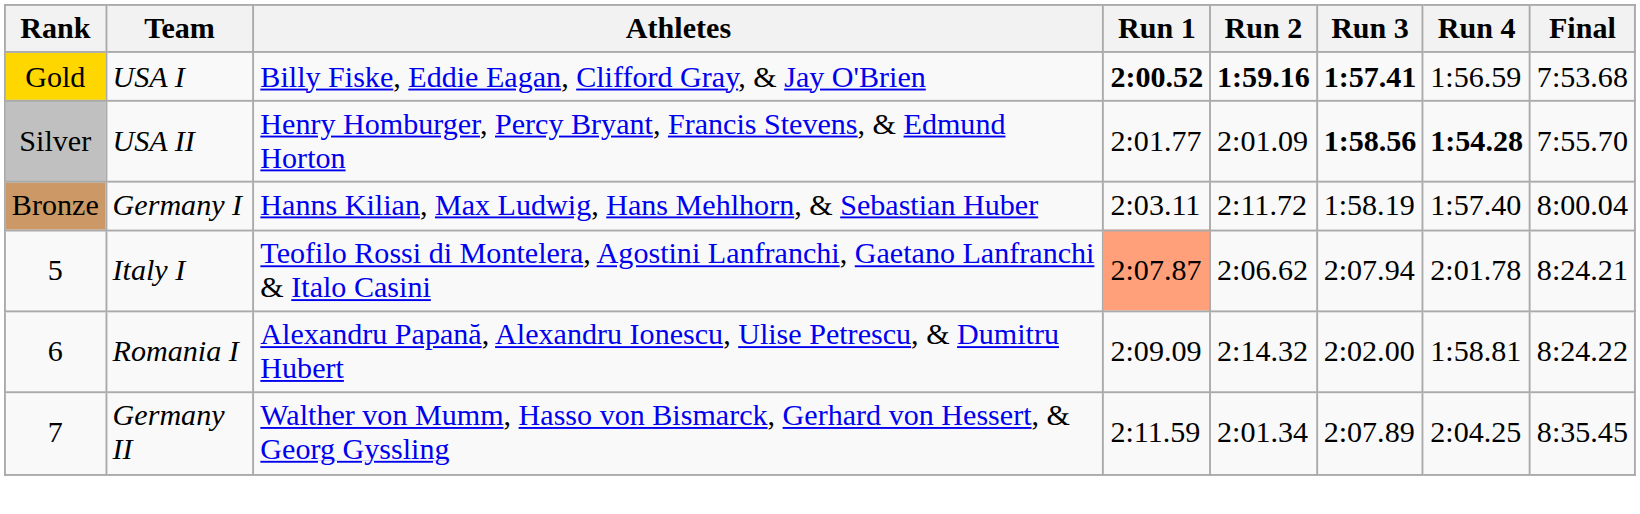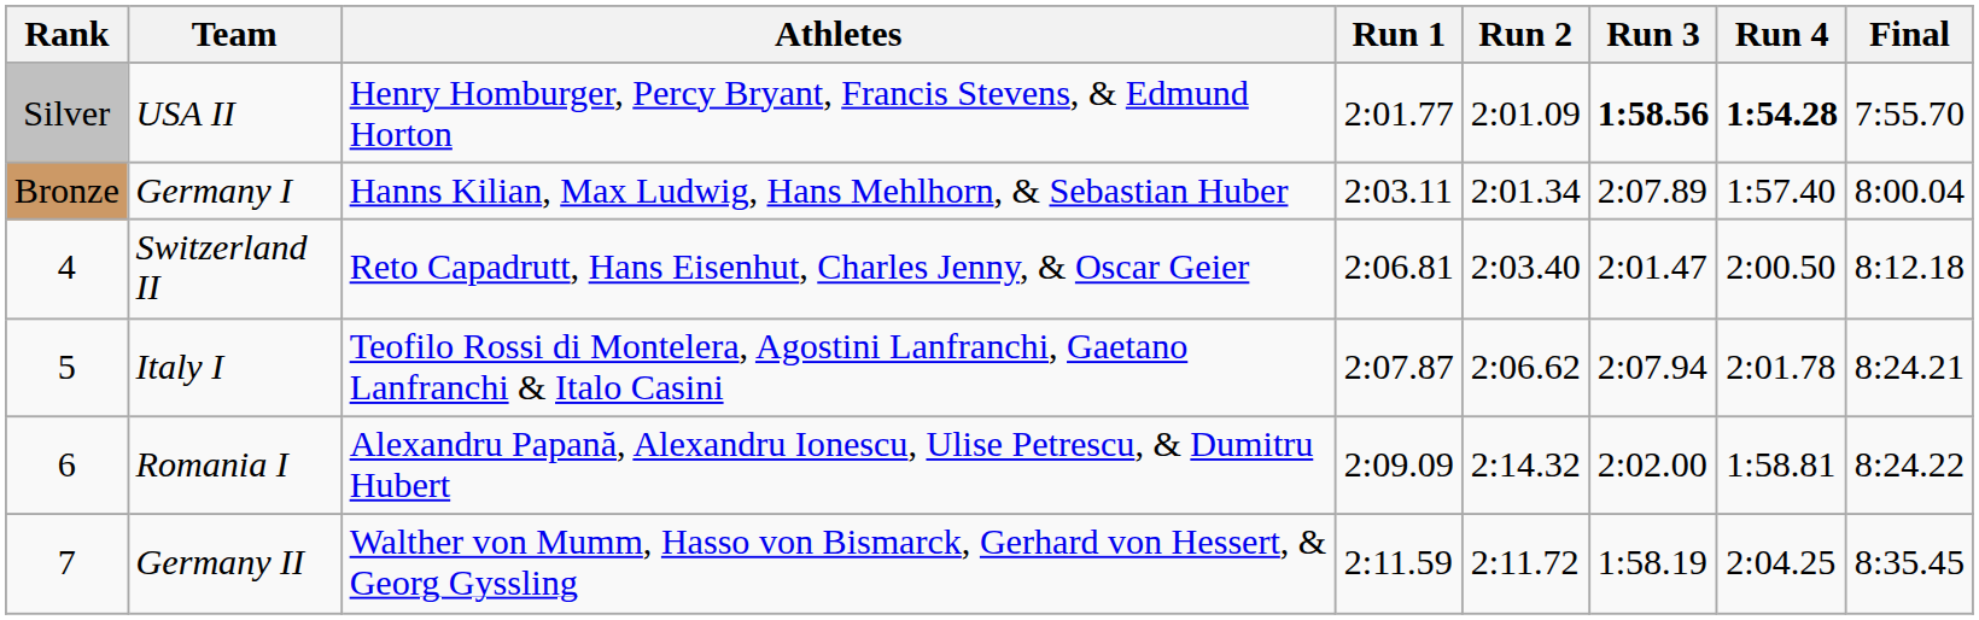- row: Gold | USA I | Billy Fiske, Eddie Eagan, Clifford Gray, & Jay O'Brien | 2:00.52 | 1:59.16 | 1:57.41 | 1:56.59 | 7:53.68
Germany I | Run 2: 2:11.72 -> 2:01.34
Germany I | Run 3: 1:58.19 -> 2:07.89
+ row: 4 | Switzerland II | Reto Capadrutt, Hans Eisenhut, Charles Jenny, & Oscar Geier | 2:06.81 | 2:03.40 | 2:01.47 | 2:00.50 | 8:12.18
Italy I | Run 1: lightsalmon background -> no background
Germany II | Run 2: 2:01.34 -> 2:11.72
Germany II | Run 3: 2:07.89 -> 1:58.19
